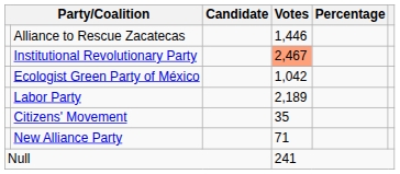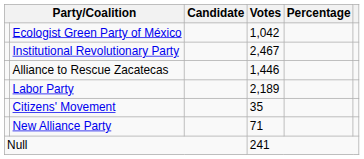rows swapped: Alliance to Rescue Zacatecas <-> Ecologist Green Party of México
Institutional Revolutionary Party | Votes: lightsalmon background -> no background
